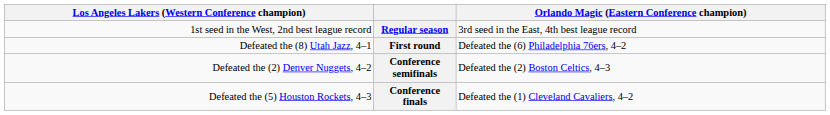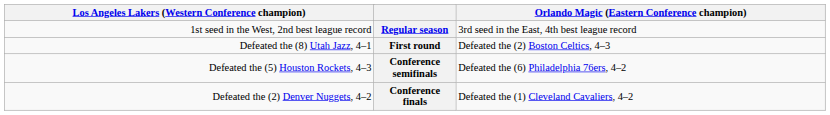First round | column 4: Defeated the (6) Philadelphia 76ers, 4–2 -> Defeated the (2) Boston Celtics, 4–3
Conference semifinals | column 1: Defeated the (2) Denver Nuggets, 4–2 -> Defeated the (5) Houston Rockets, 4–3
Conference semifinals | column 4: Defeated the (2) Boston Celtics, 4–3 -> Defeated the (6) Philadelphia 76ers, 4–2
Conference finals | column 1: Defeated the (5) Houston Rockets, 4–3 -> Defeated the (2) Denver Nuggets, 4–2
